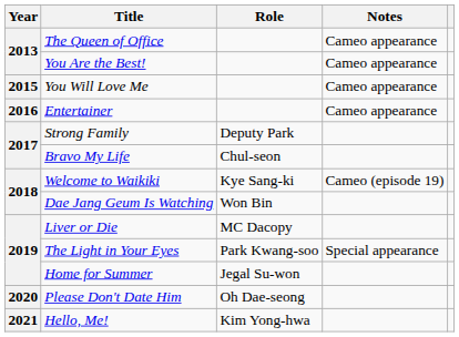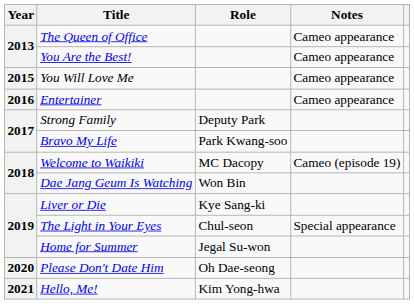Bravo My Life | Role: Chul-seon -> Park Kwang-soo
Welcome to Waikiki | Role: Kye Sang-ki -> MC Dacopy
Liver or Die | Role: MC Dacopy -> Kye Sang-ki
The Light in Your Eyes | Role: Park Kwang-soo -> Chul-seon
